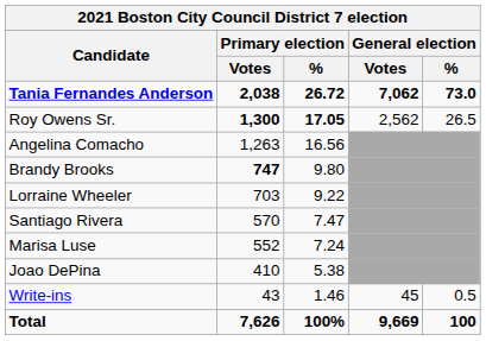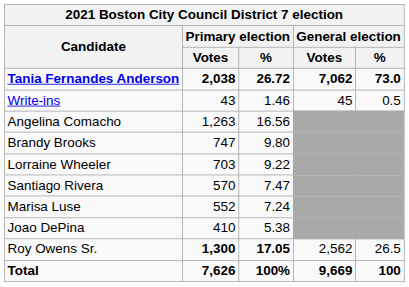rows swapped: Roy Owens Sr. <-> Write-ins
Brandy Brooks | Primary election / Votes: bold -> normal
